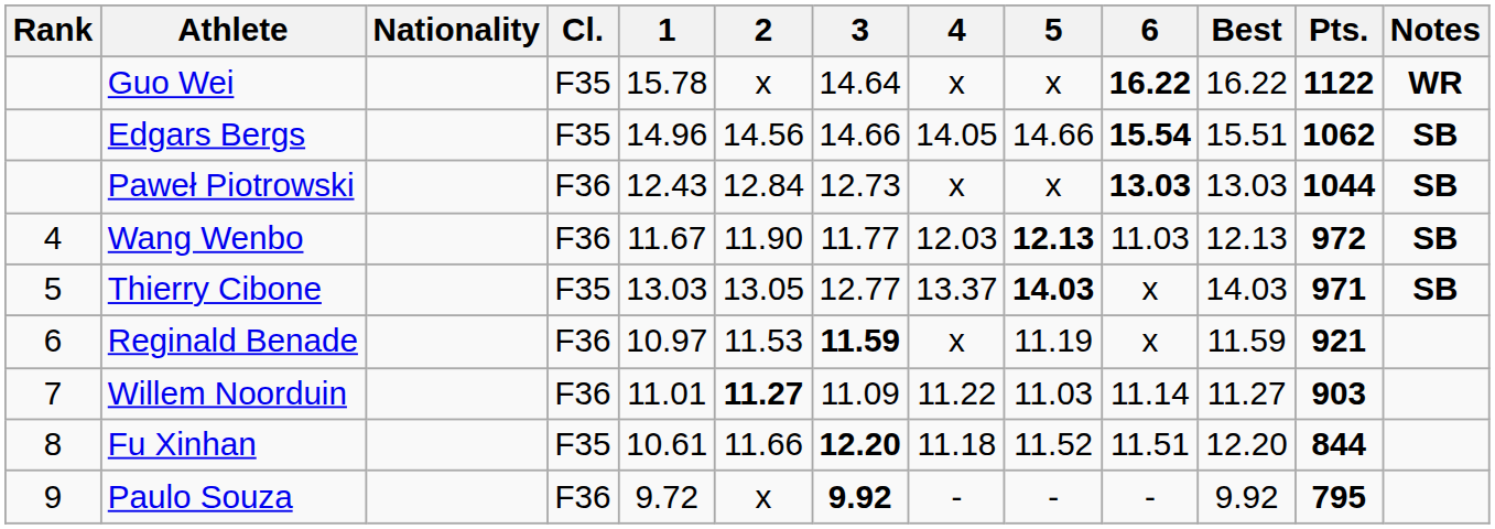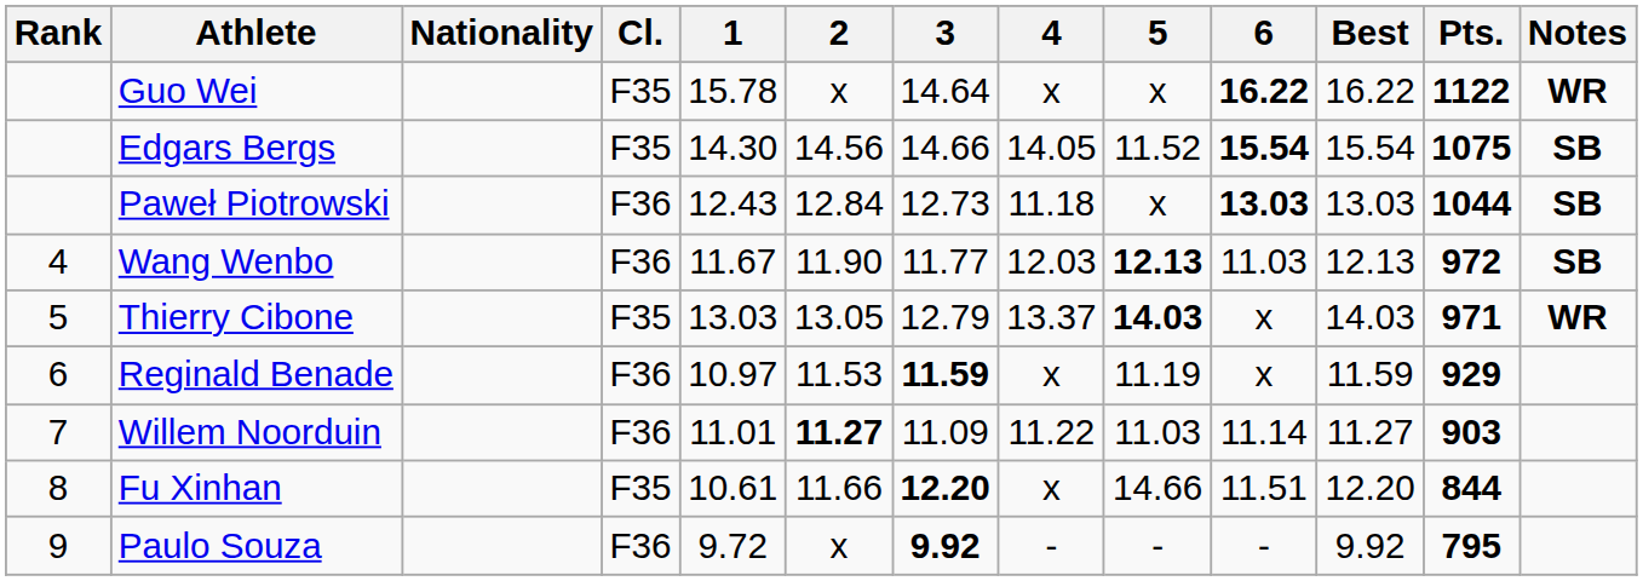Edgars Bergs | 1: 14.96 -> 14.30
Edgars Bergs | 5: 14.66 -> 11.52
Edgars Bergs | Best: 15.51 -> 15.54
Edgars Bergs | Pts.: 1062 -> 1075
Paweł Piotrowski | 4: x -> 11.18
Thierry Cibone | 3: 12.77 -> 12.79
Thierry Cibone | Notes: SB -> WR
Reginald Benade | Pts.: 921 -> 929
Fu Xinhan | 4: 11.18 -> x
Fu Xinhan | 5: 11.52 -> 14.66
